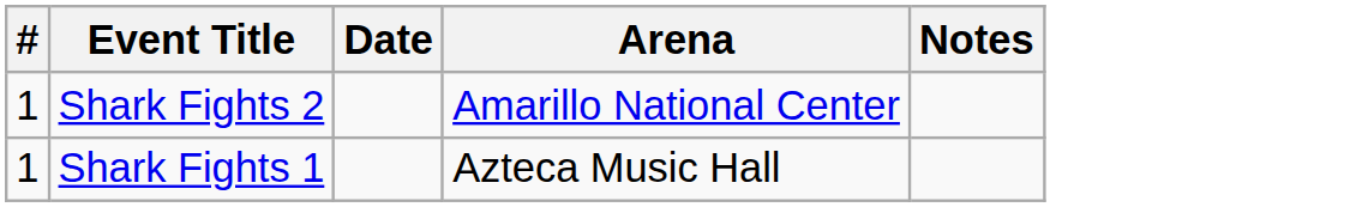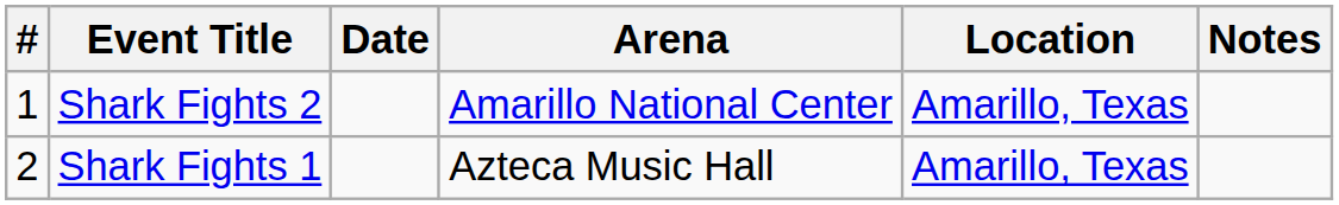+ column: Location | Amarillo, Texas | Amarillo, Texas
Shark Fights 1 | #: 1 -> 2
